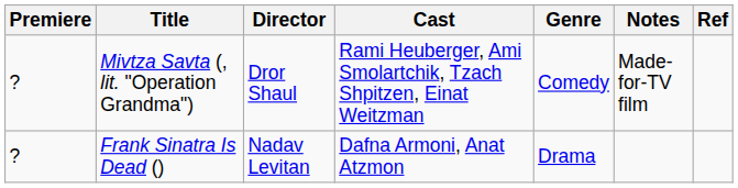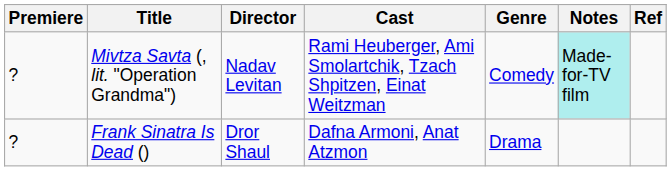Mivtza Savta (, lit. "Operation Grandma") | Director: Dror Shaul -> Nadav Levitan
Mivtza Savta (, lit. "Operation Grandma") | Notes: no background -> paleturquoise background
Frank Sinatra Is Dead () | Director: Nadav Levitan -> Dror Shaul
